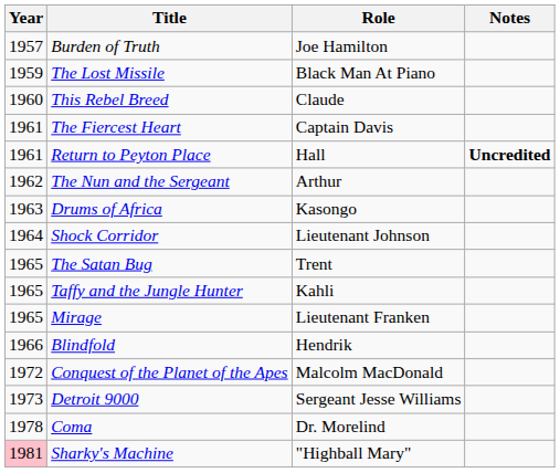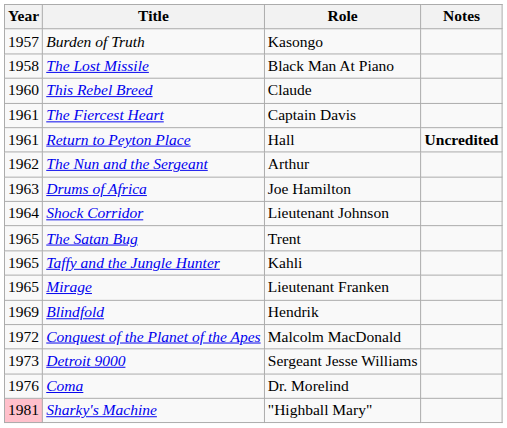Burden of Truth | Role: Joe Hamilton -> Kasongo
The Lost Missile | Year: 1959 -> 1958
Drums of Africa | Role: Kasongo -> Joe Hamilton
Blindfold | Year: 1966 -> 1969
Coma | Year: 1978 -> 1976
